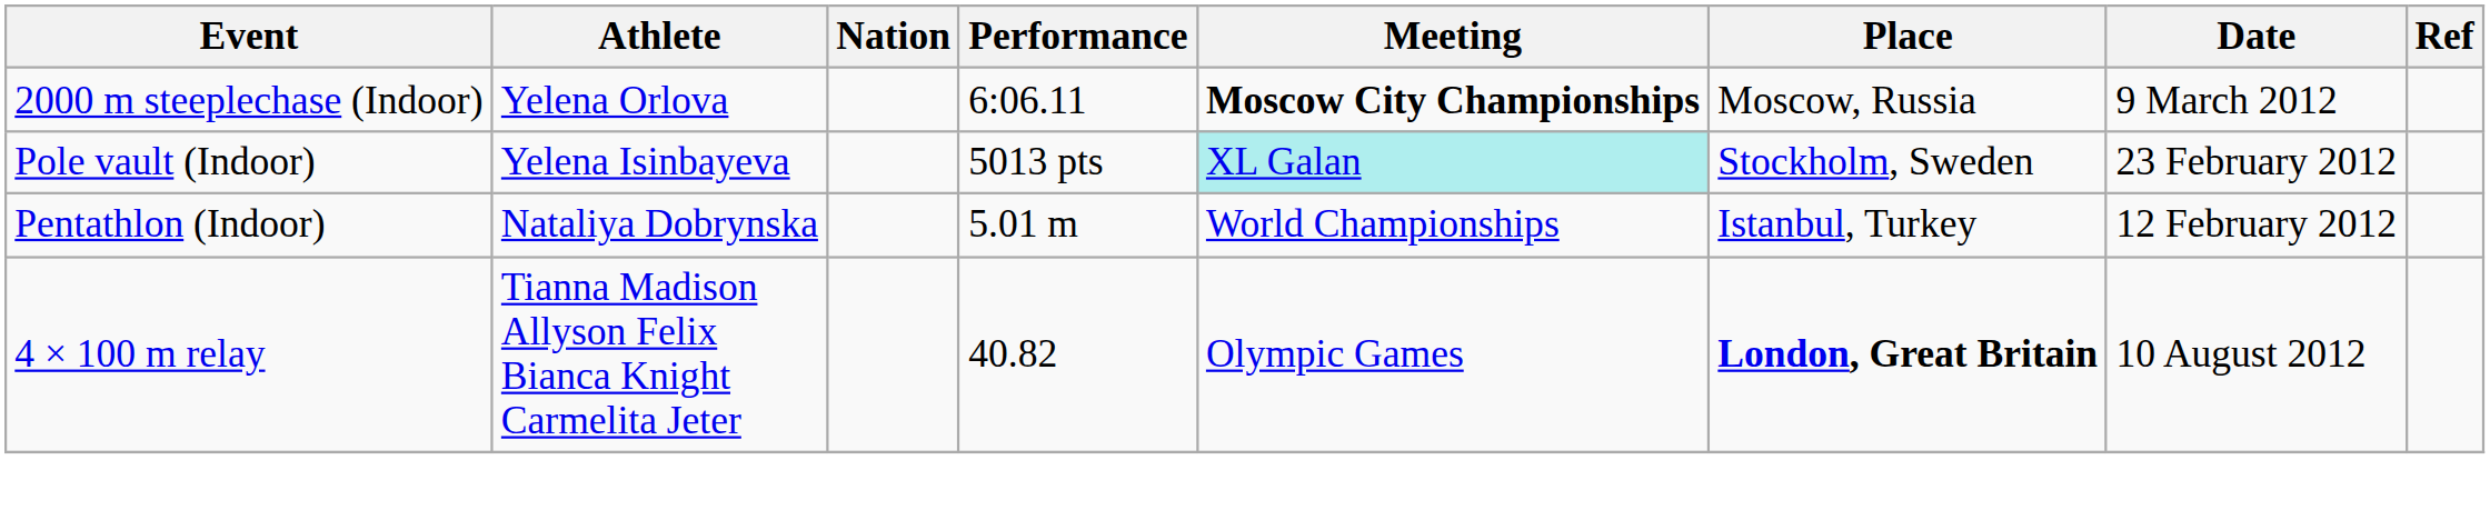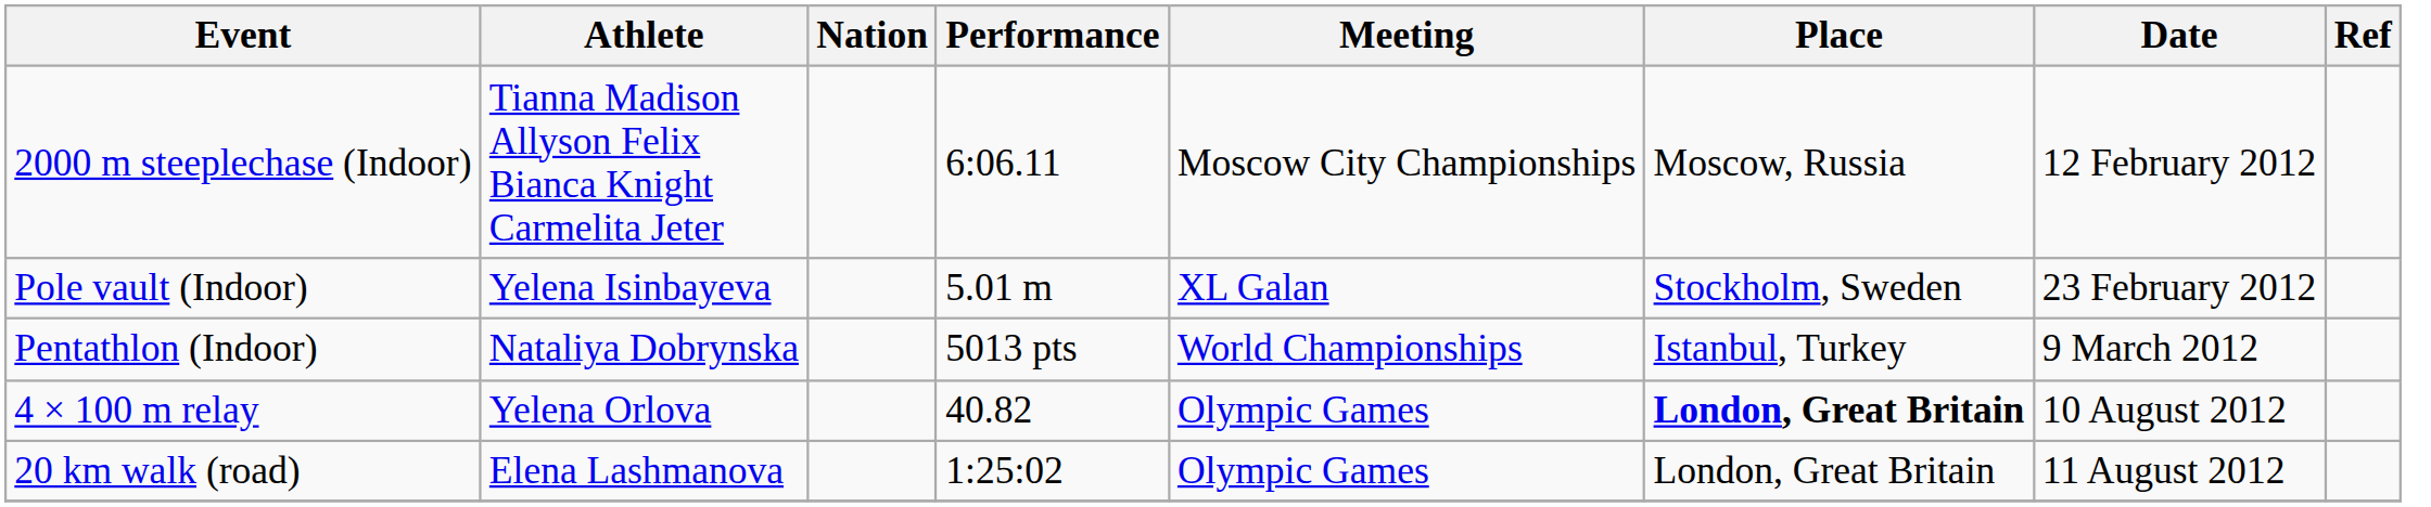2000 m steeplechase (Indoor) | Athlete: Yelena Orlova -> Tianna Madison Allyson Felix Bianca Knight Carmelita Jeter
2000 m steeplechase (Indoor) | Meeting: bold -> normal
2000 m steeplechase (Indoor) | Date: 9 March 2012 -> 12 February 2012
Pole vault (Indoor) | Performance: 5013 pts -> 5.01 m
Pole vault (Indoor) | Meeting: paleturquoise background -> no background
Pentathlon (Indoor) | Performance: 5.01 m -> 5013 pts
Pentathlon (Indoor) | Date: 12 February 2012 -> 9 March 2012
4 × 100 m relay | Athlete: Tianna Madison Allyson Felix Bianca Knight Carmelita Jeter -> Yelena Orlova
+ row: 20 km walk (road) | Elena Lashmanova | 1:25:02 | Olympic Games | London, Great Britain | 11 August 2012
